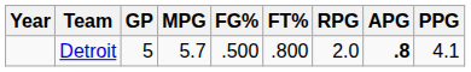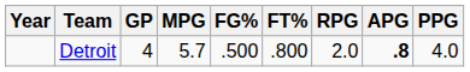Detroit | GP: 5 -> 4
Detroit | PPG: 4.1 -> 4.0
